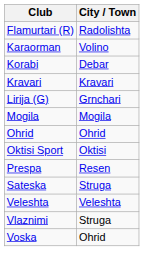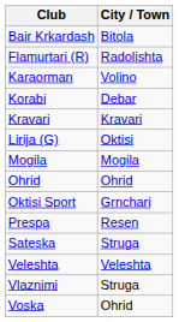+ row: Bair Krkardash | Bitola
Lirija (G) | City / Town: Grnchari -> Oktisi
Oktisi Sport | City / Town: Oktisi -> Grnchari
